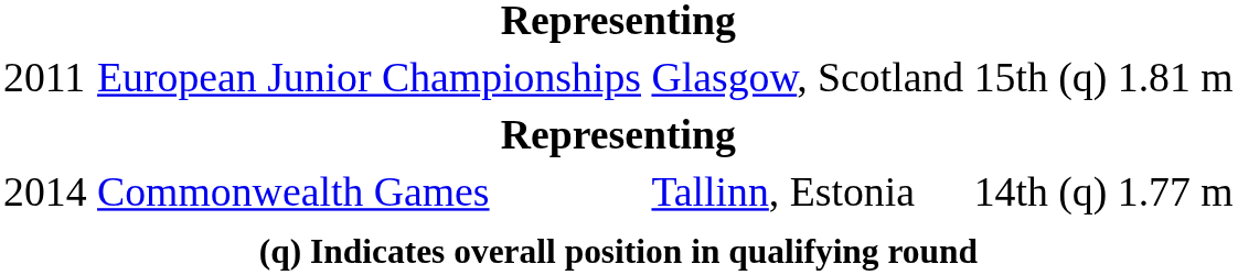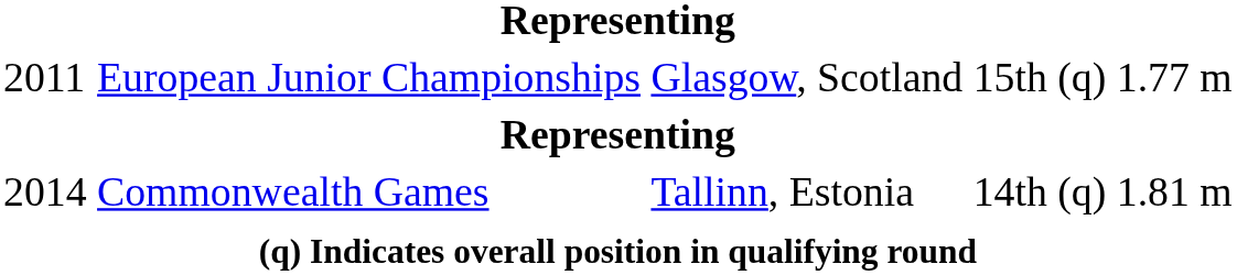European Junior Championships | column 5: 1.81 m -> 1.77 m
Commonwealth Games | column 5: 1.77 m -> 1.81 m
